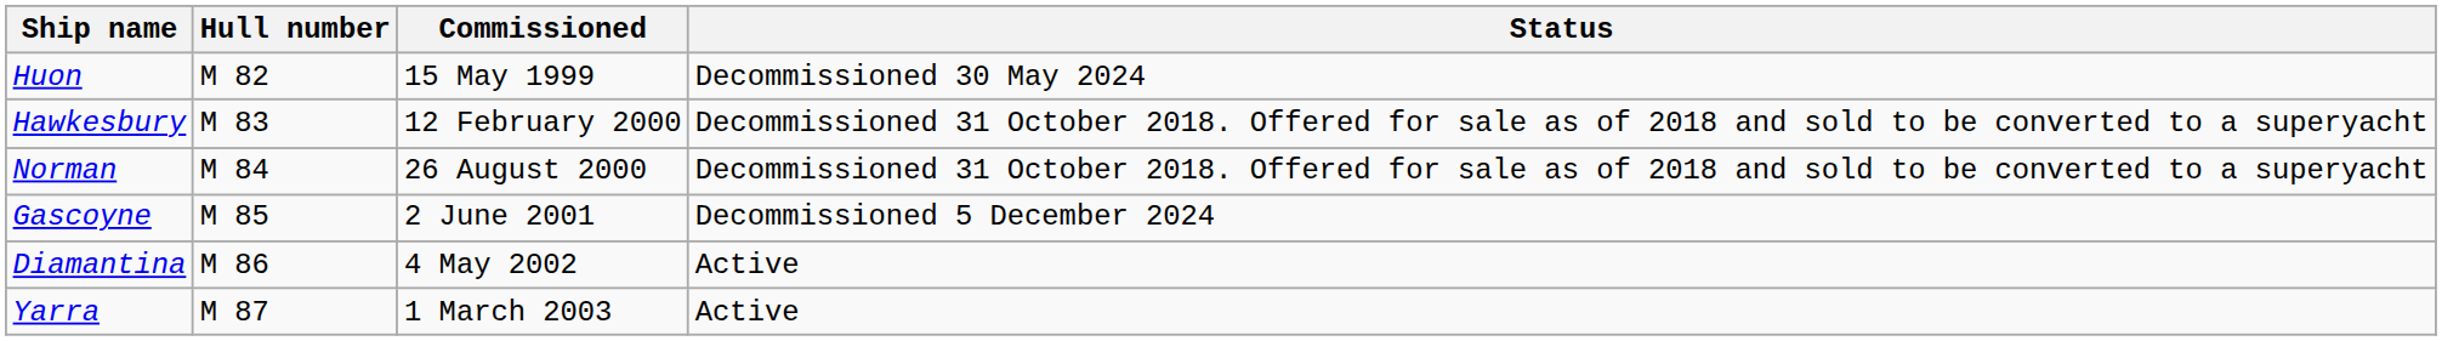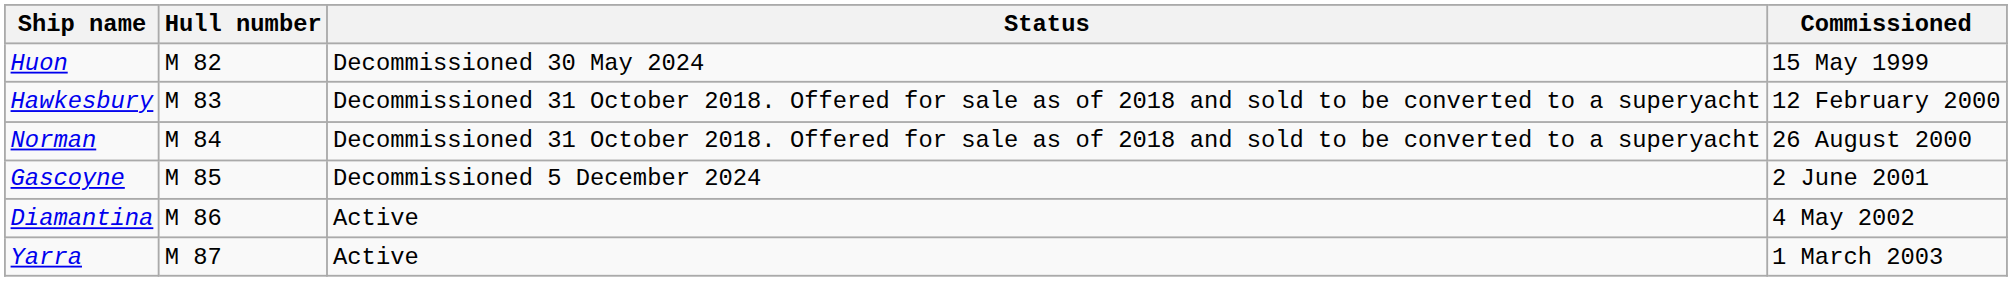columns swapped: Commissioned <-> Status
